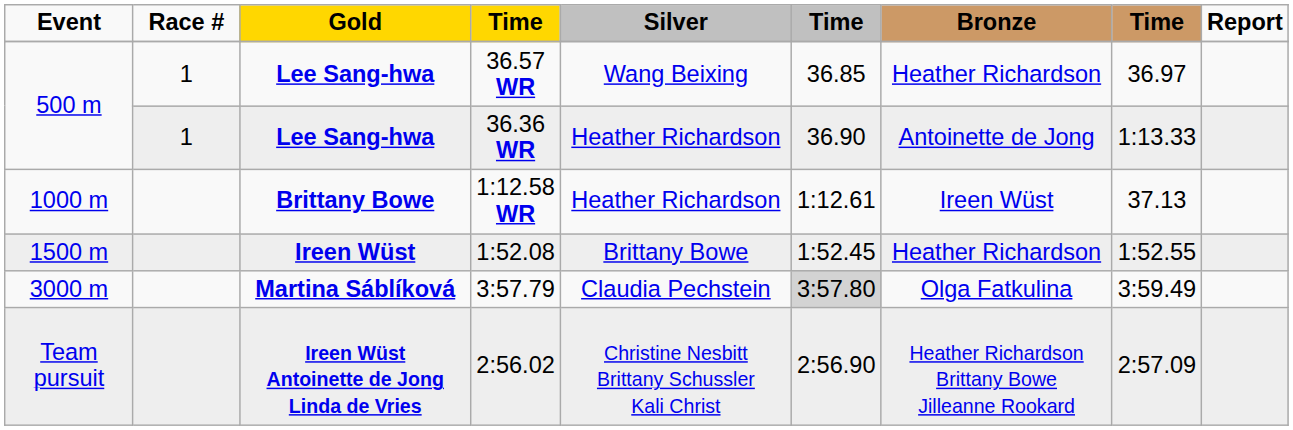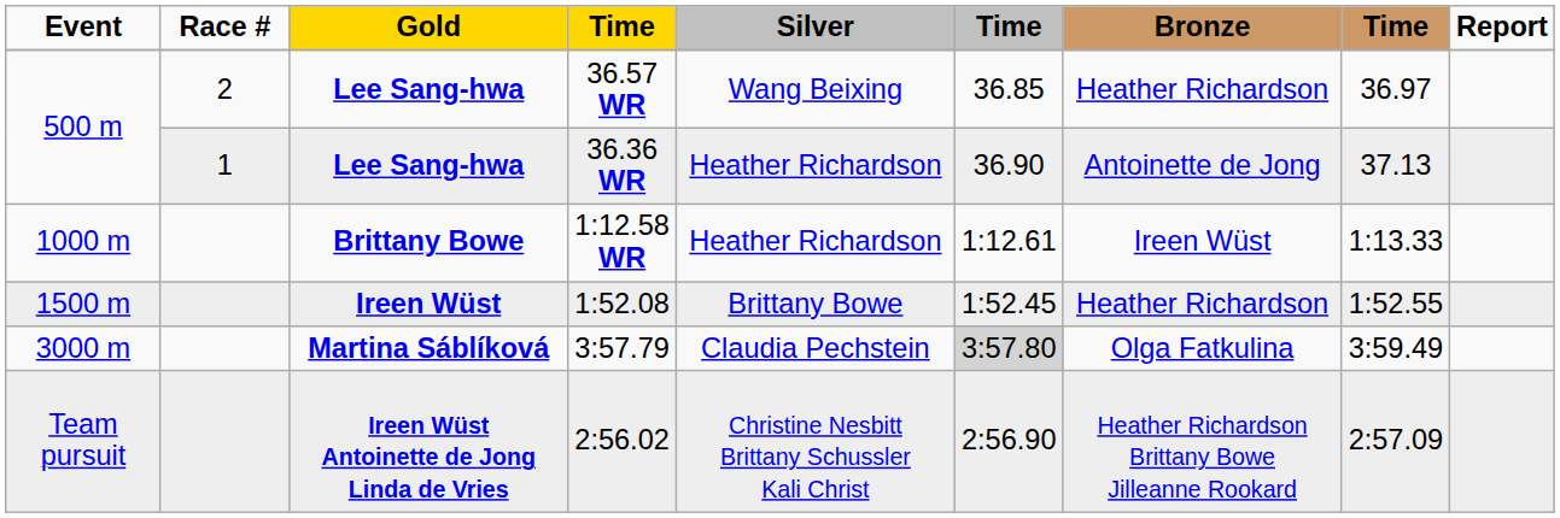36.57 WR | Race #: 1 -> 2
36.36 WR | column 8: 1:13.33 -> 37.13
1:12.58 WR | column 8: 37.13 -> 1:13.33
